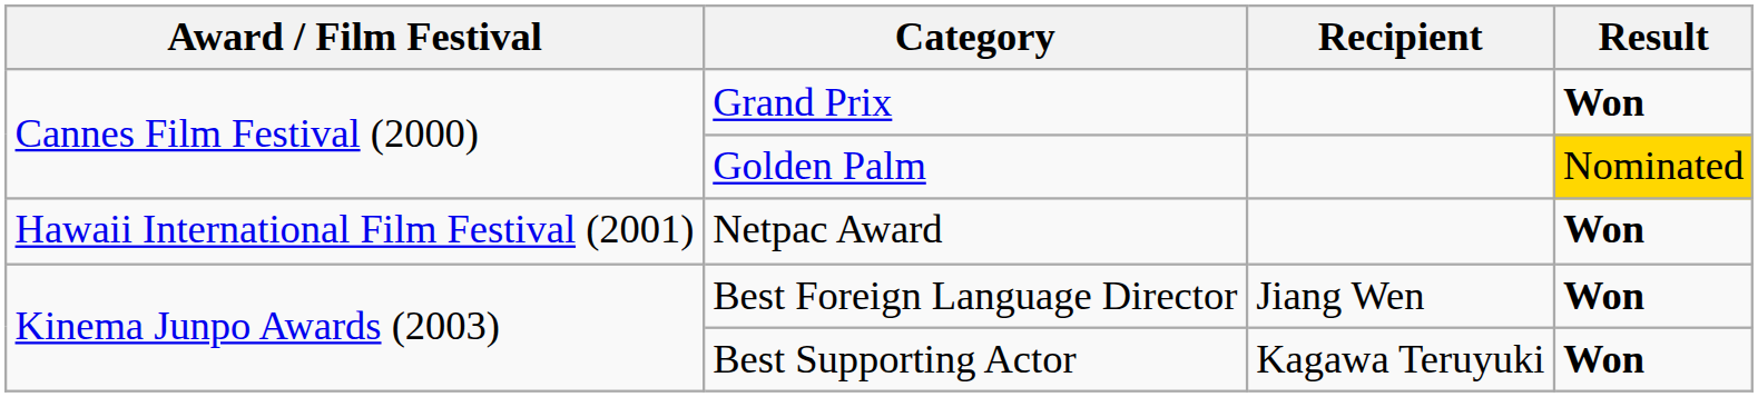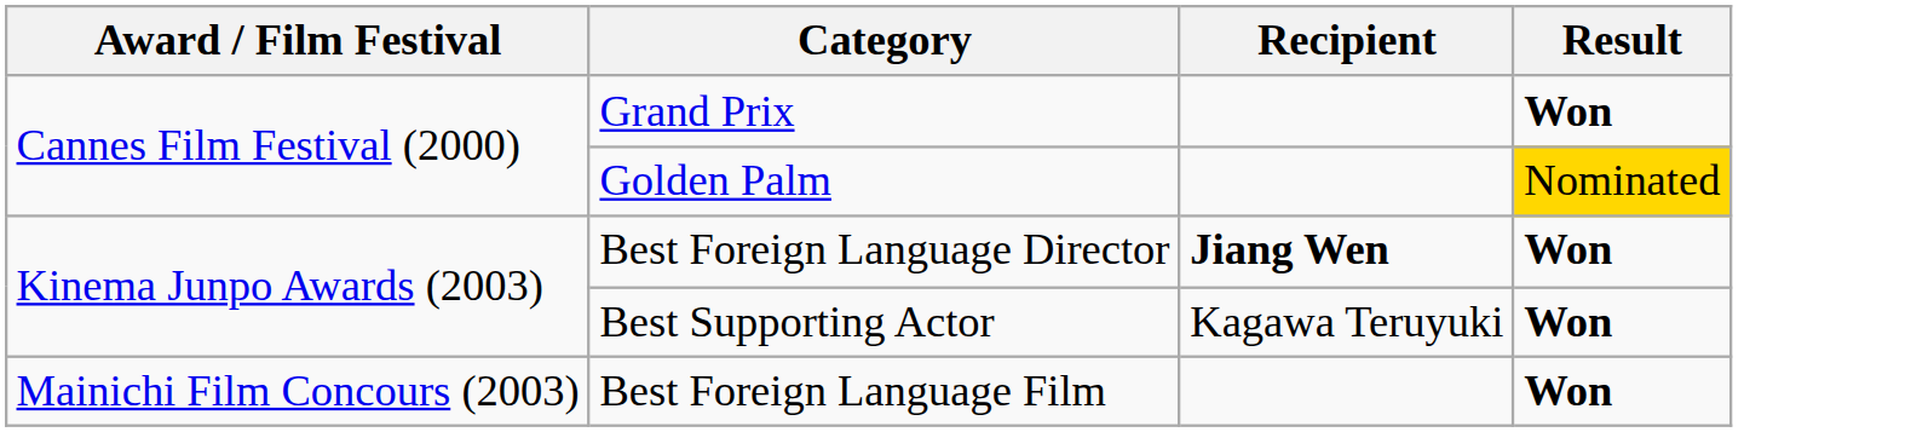- row: Hawaii International Film Festival (2001) | Netpac Award | Won
Best Foreign Language Director | Recipient: normal -> bold
+ row: Mainichi Film Concours (2003) | Best Foreign Language Film | Won
